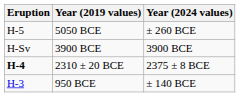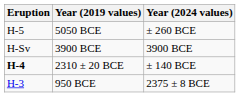2310 ± 20 BCE | Year (2024 values): 2375 ± 8 BCE -> ± 140 BCE
950 BCE | Year (2024 values): ± 140 BCE -> 2375 ± 8 BCE
